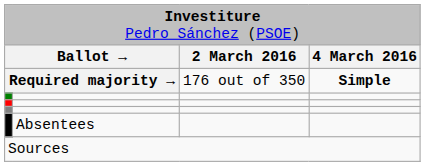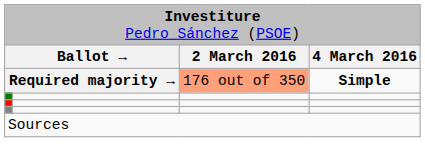Required majority → | column 3: no background -> lightsalmon background
- row: Absentees
